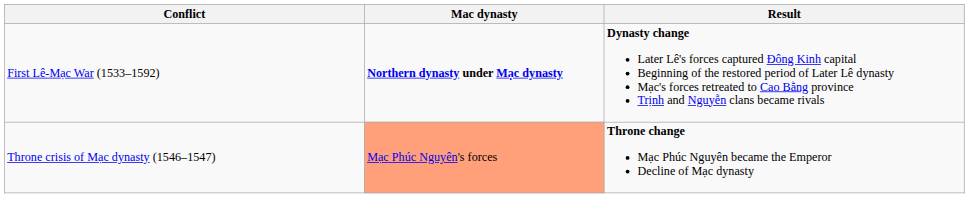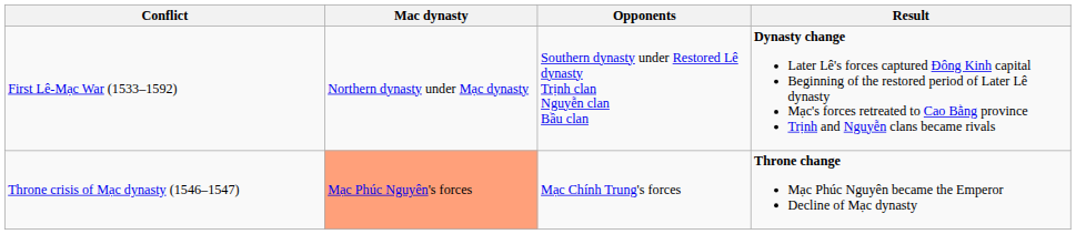+ column: Opponents | Southern dynasty under Restored Lê dynasty Trịnh clan Nguyễn clan Bầu clan | Mạc Chính Trung's forces
First Lê-Mạc War (1533–1592) | Mac dynasty: bold -> normal
